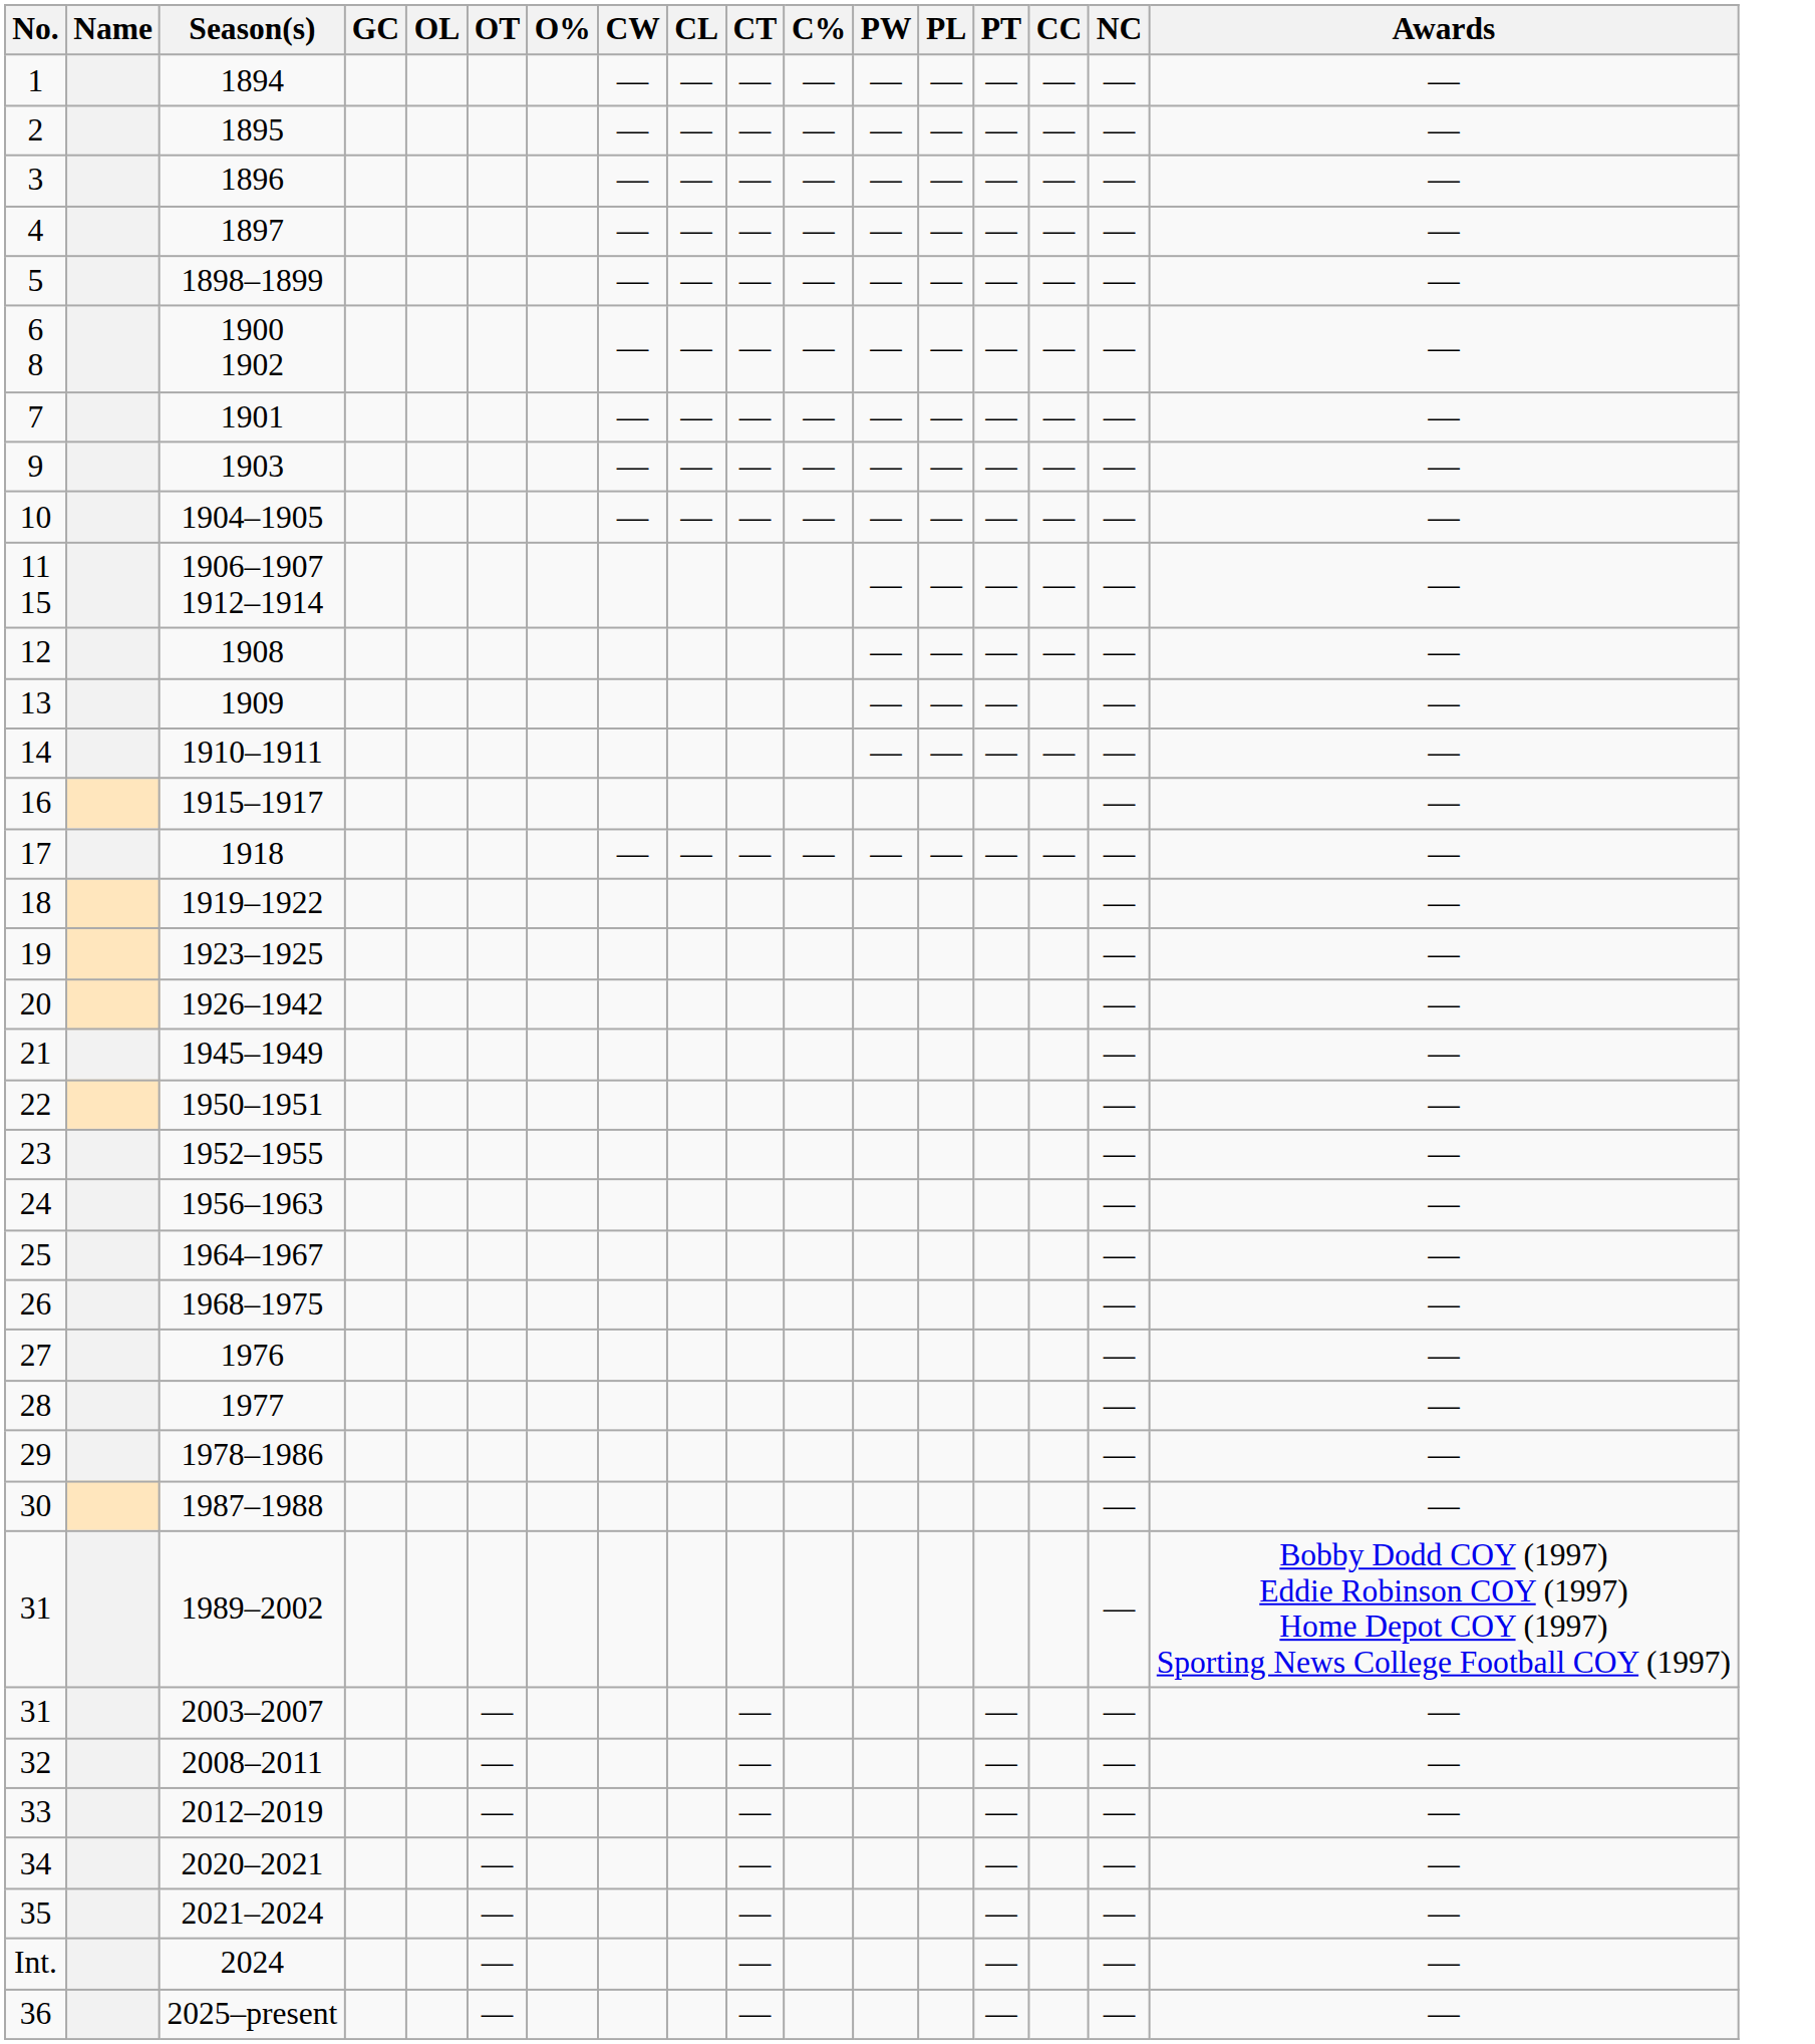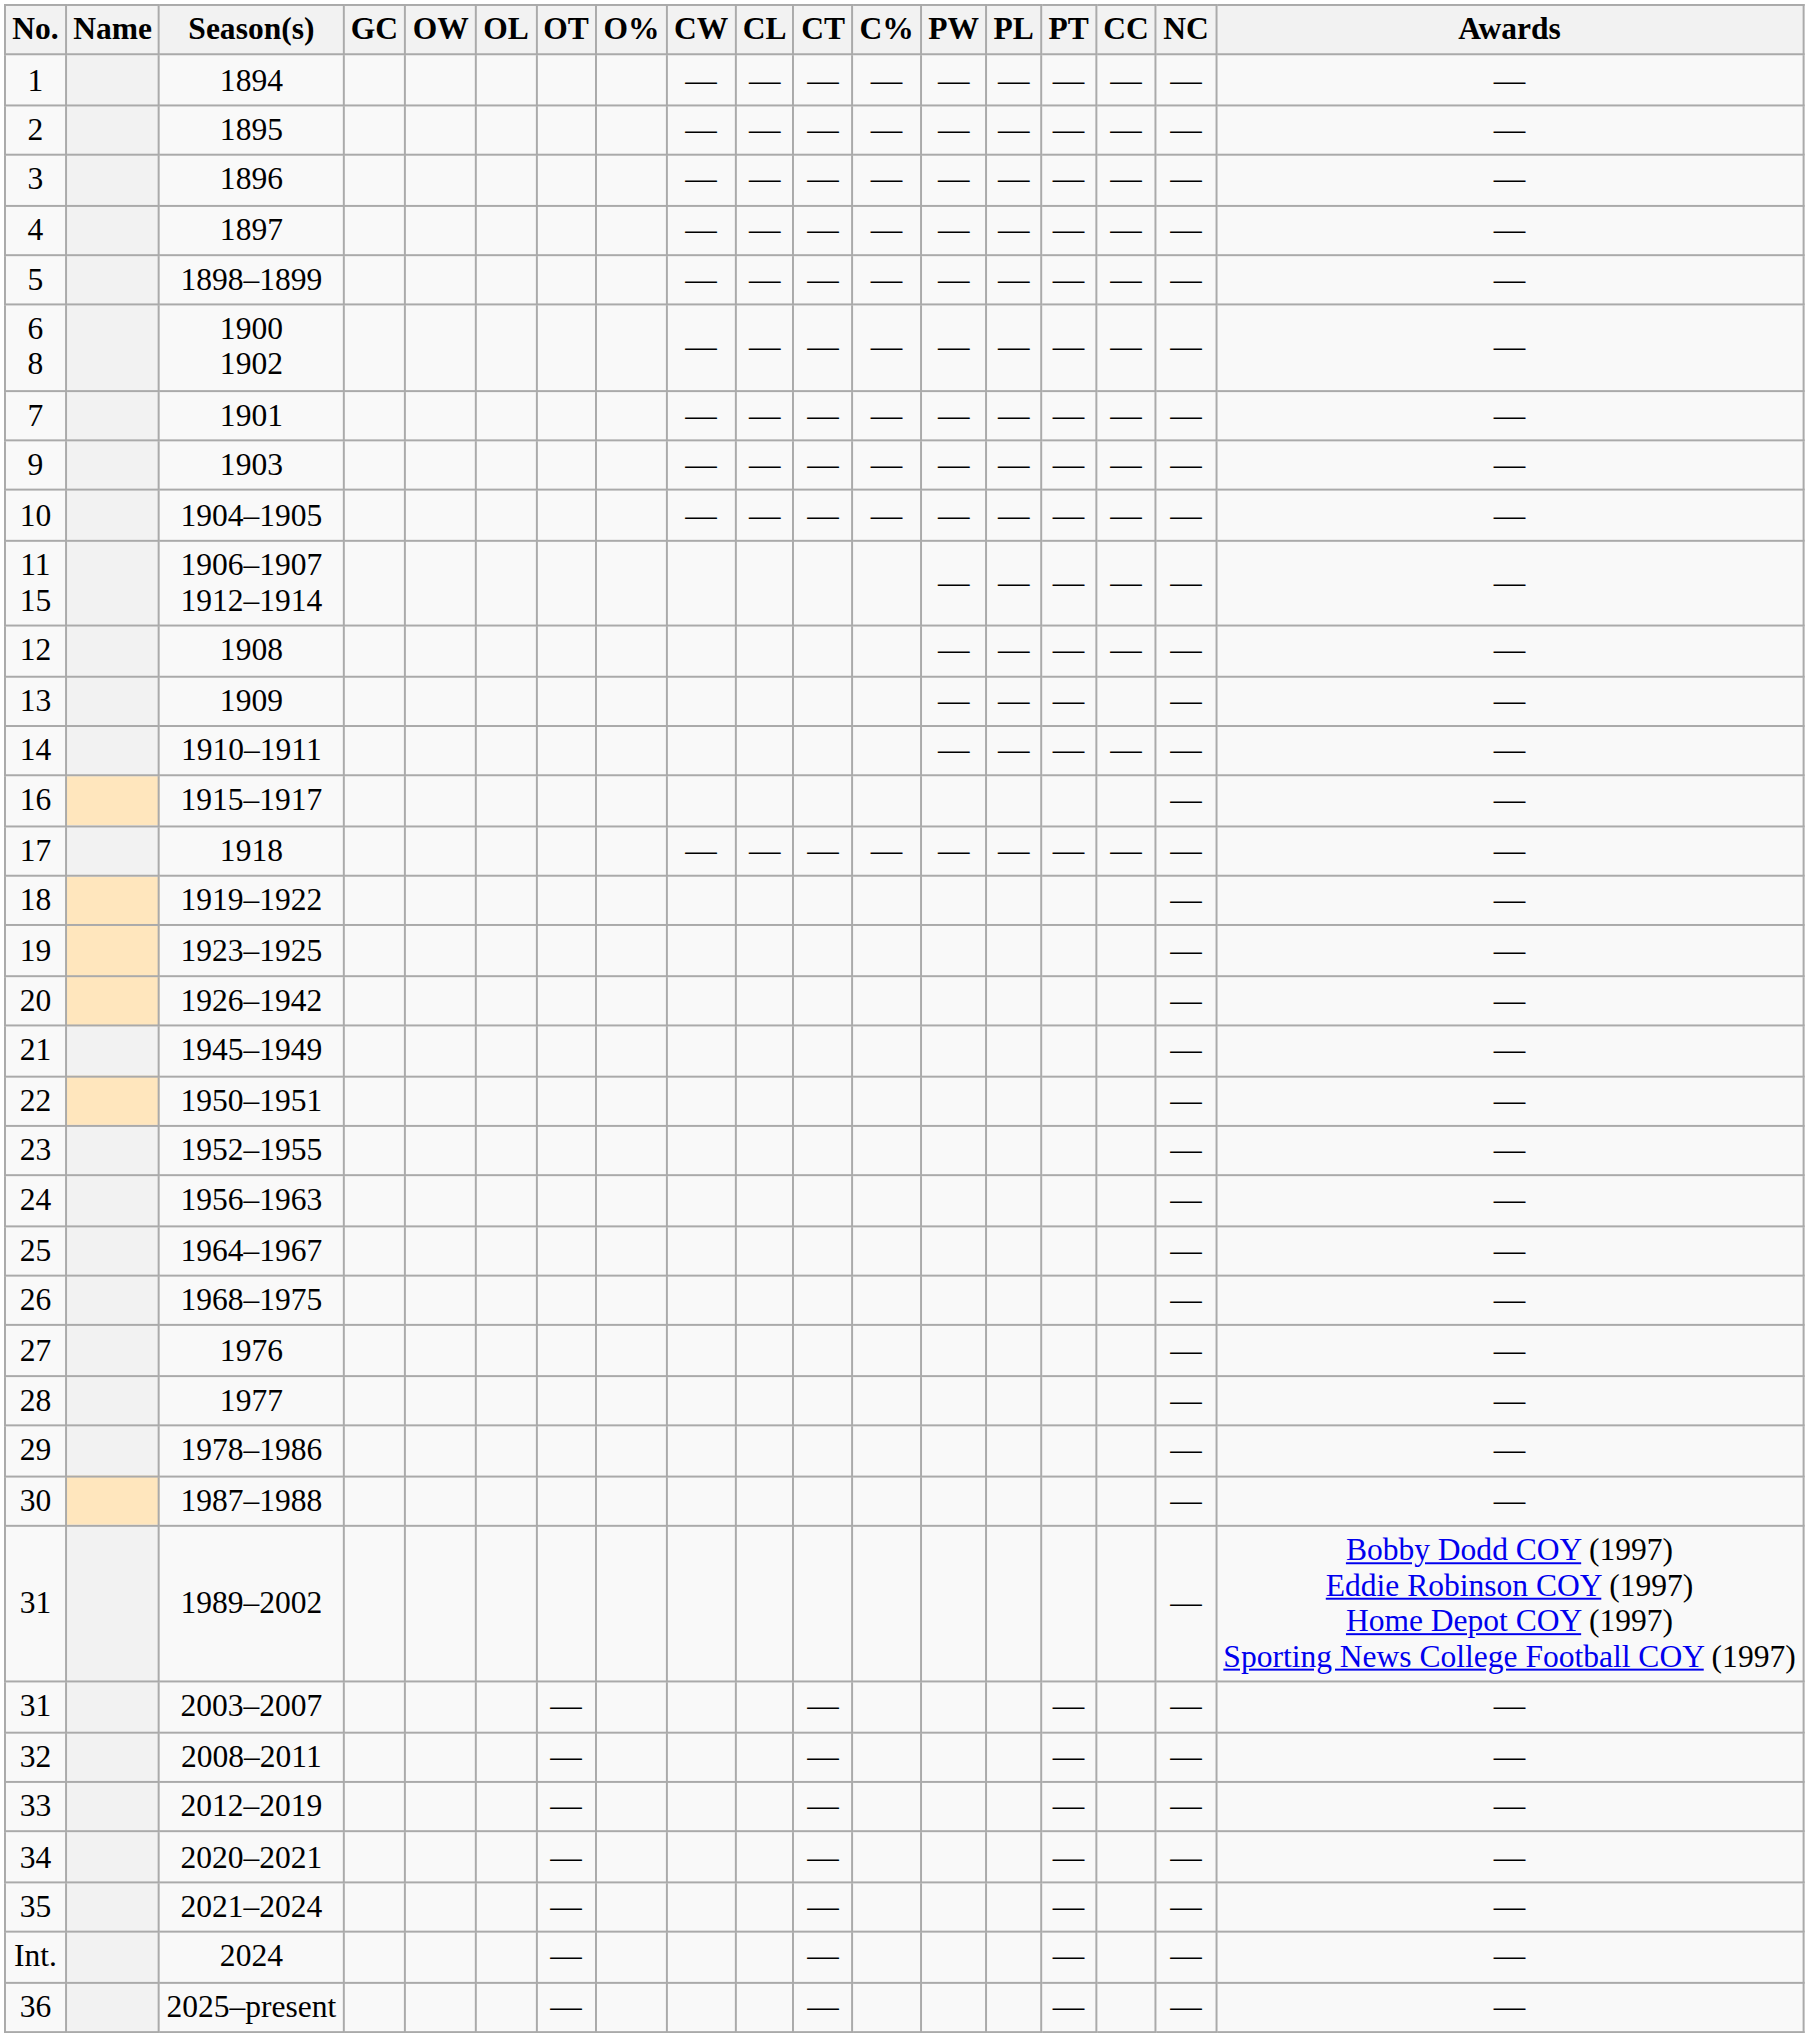+ column: OW
